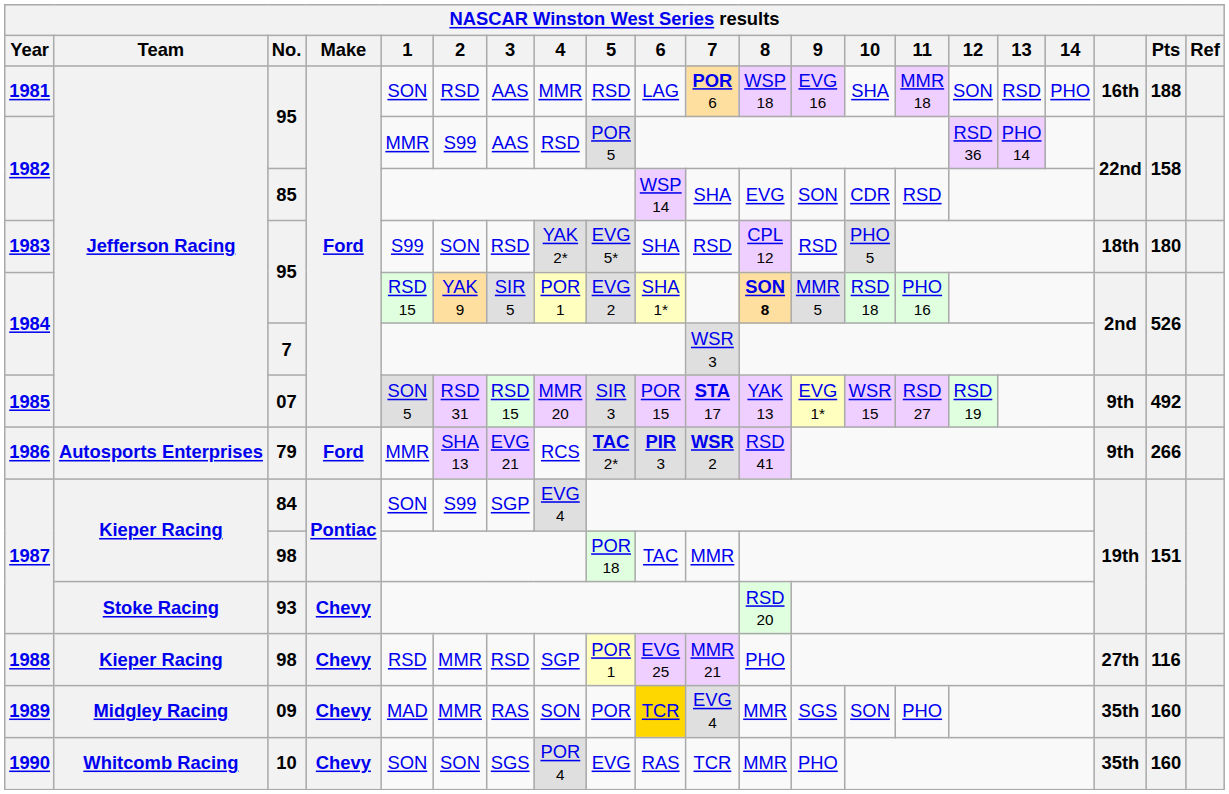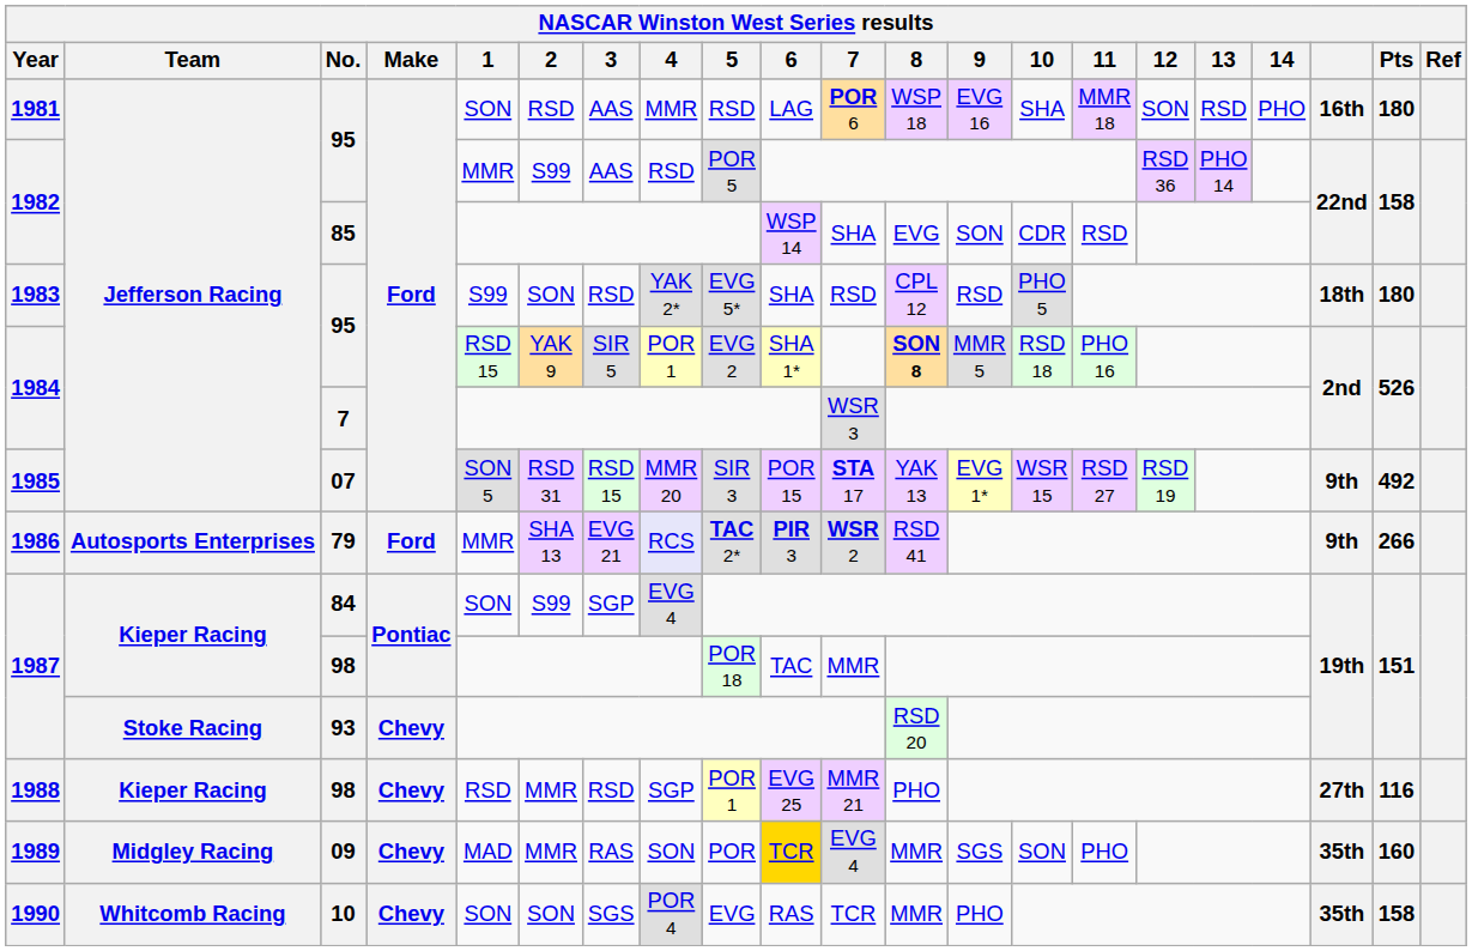1981 | Pts: 188 -> 180
1986 | 4: no background -> lavender background
1990 | Pts: 160 -> 158
